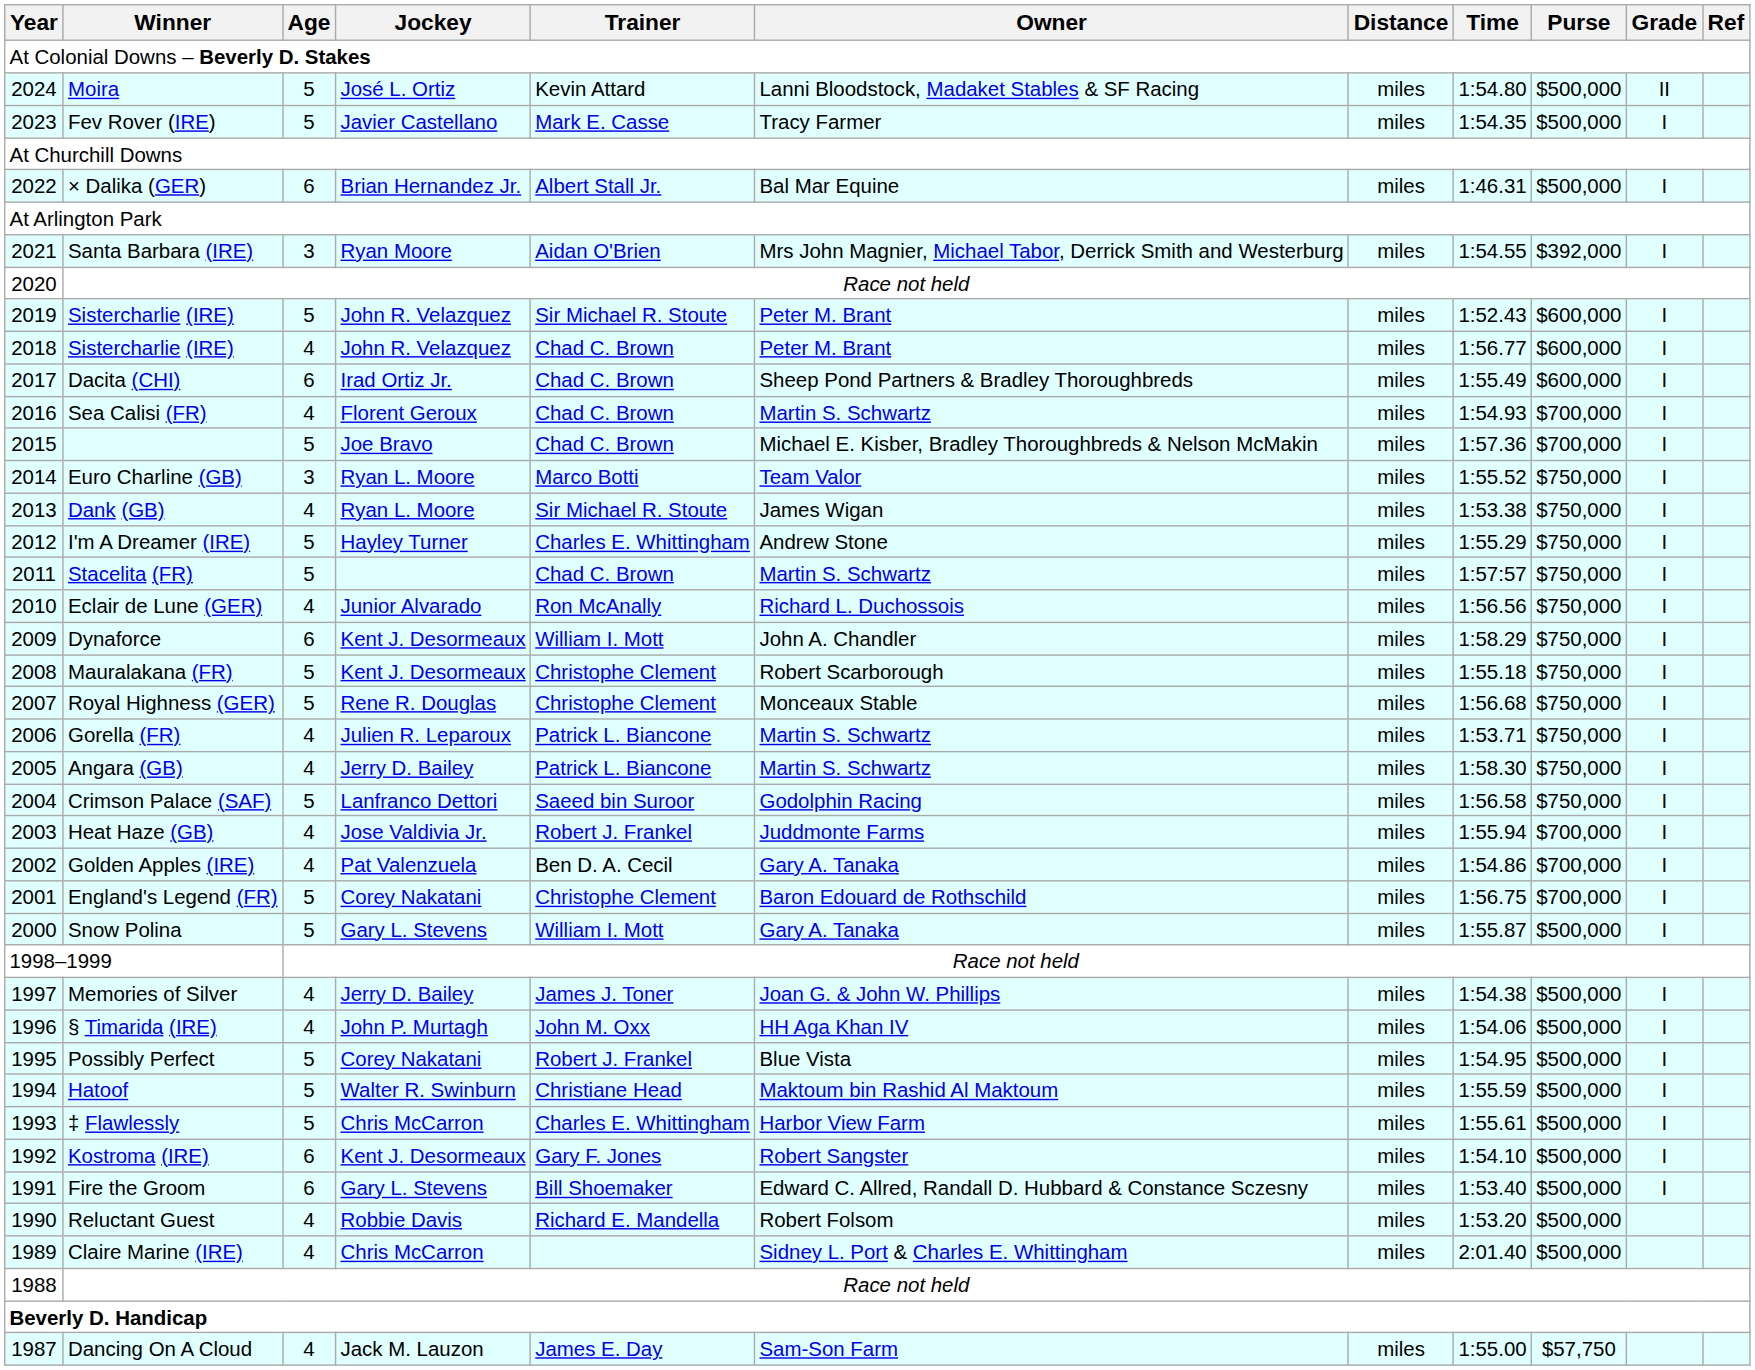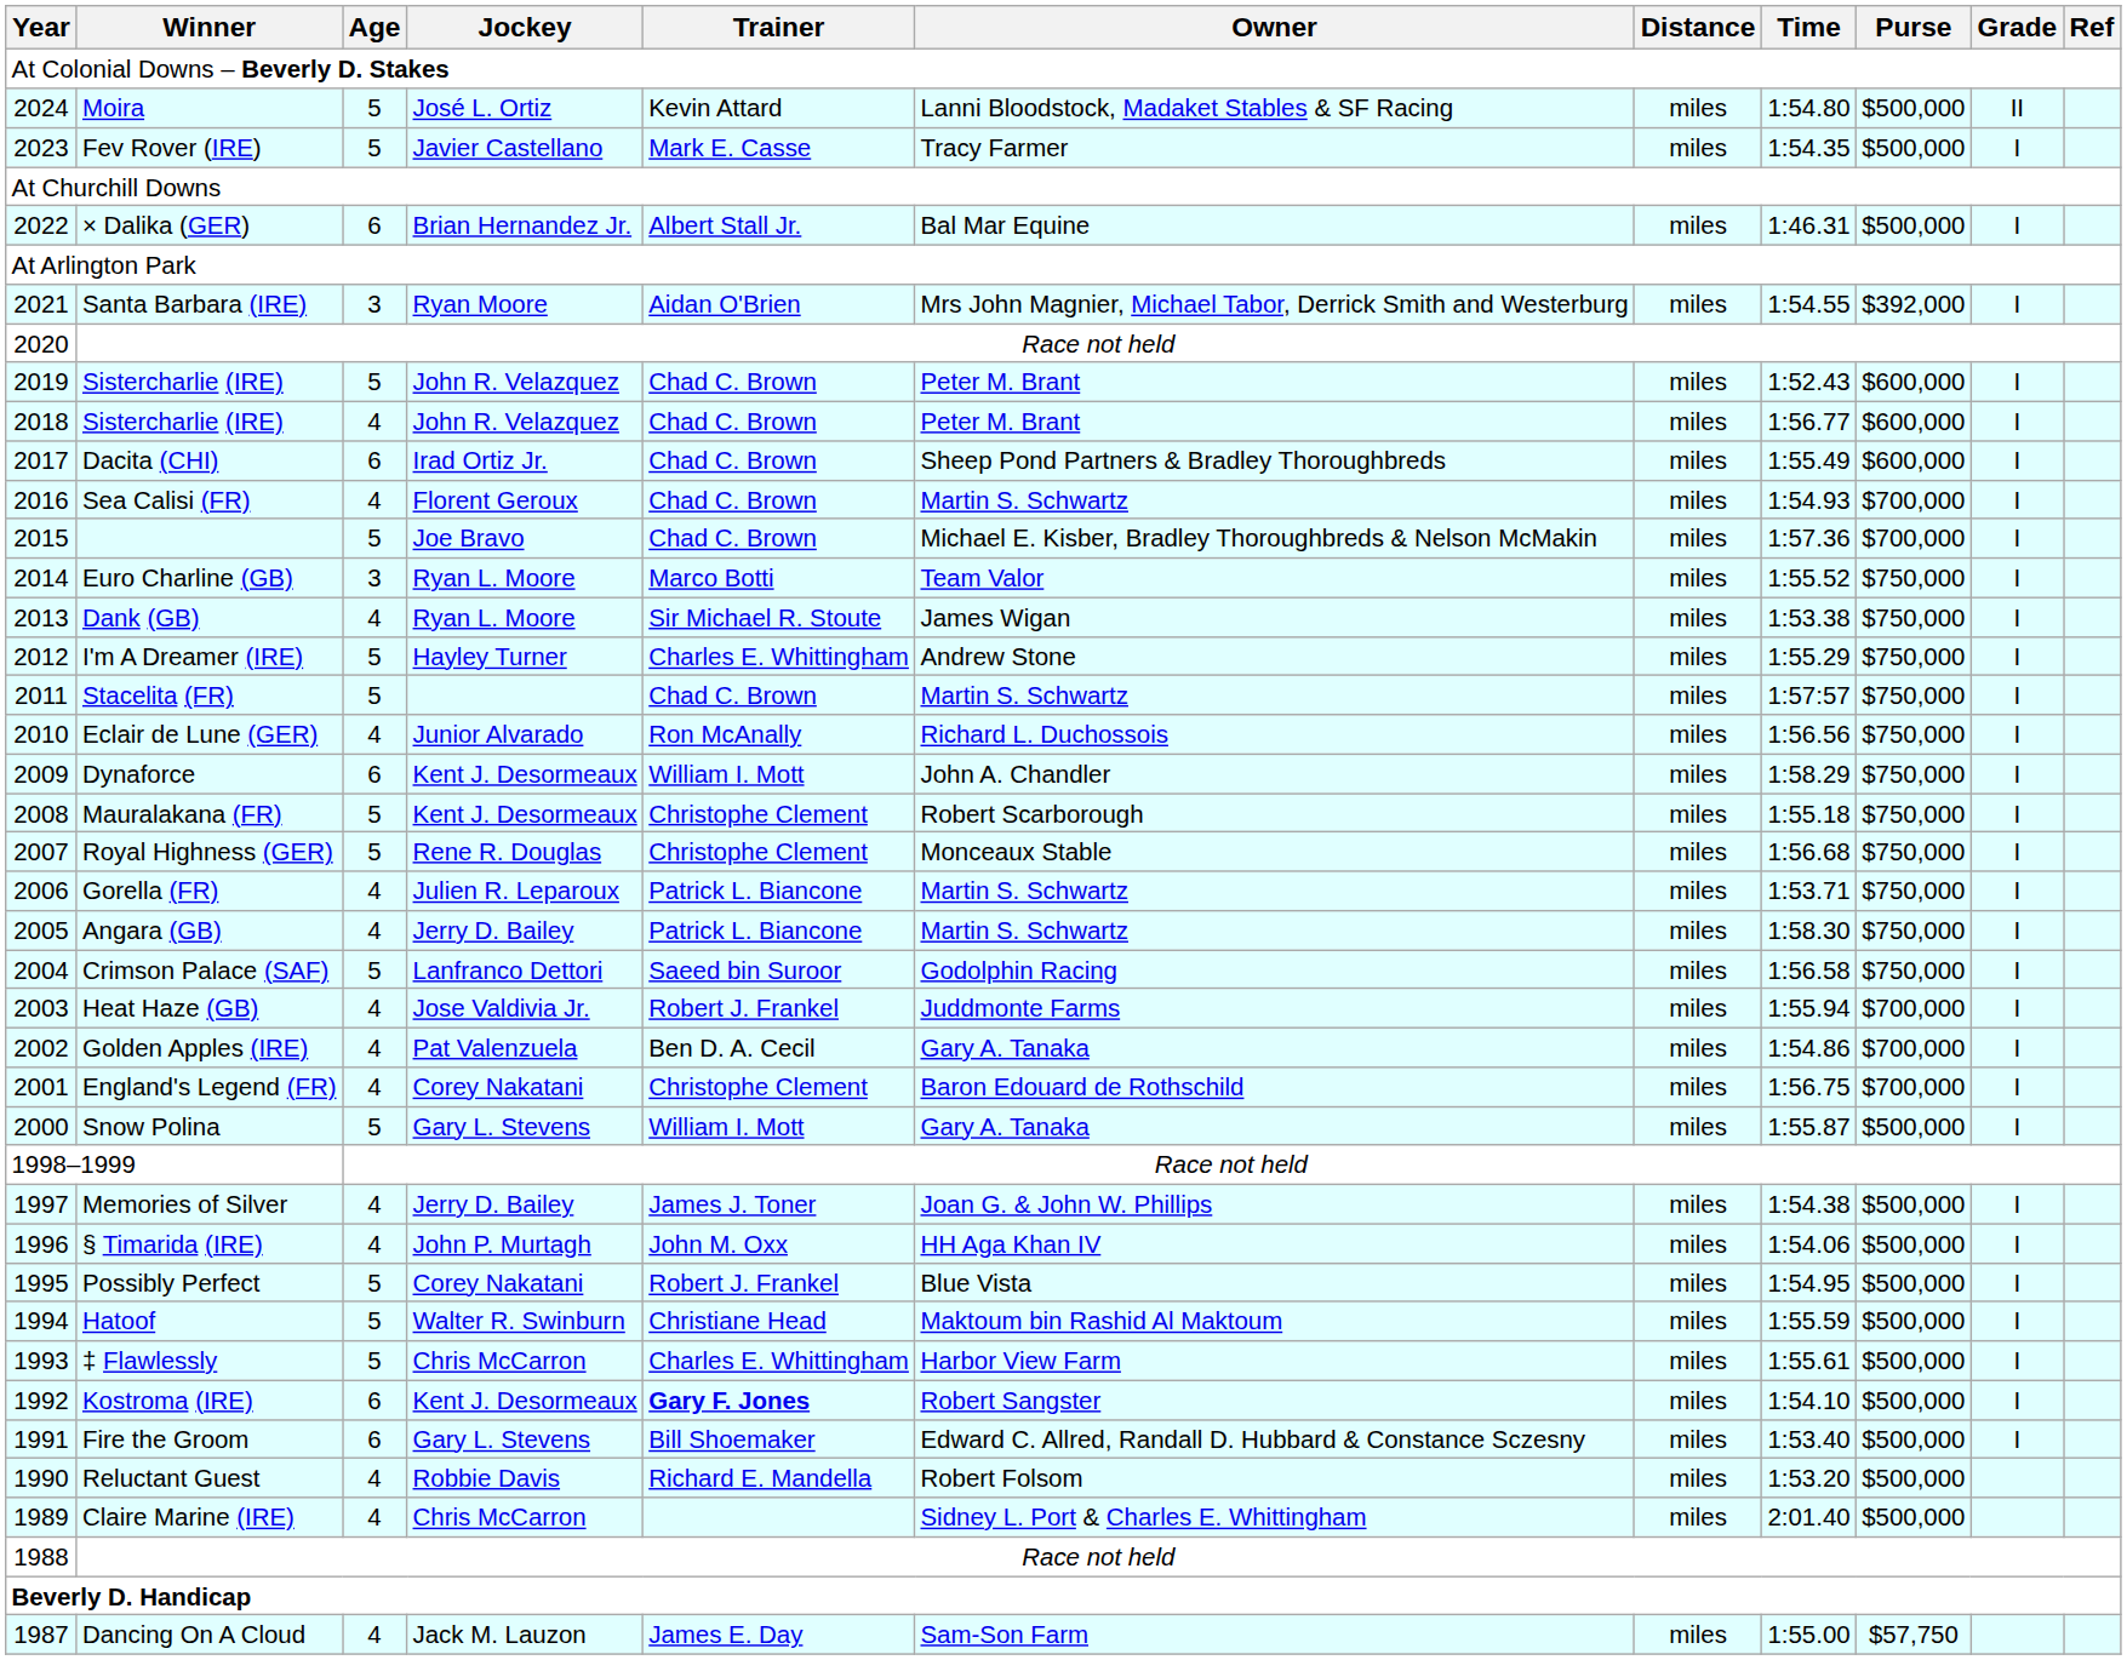2019 / Sistercharlie (IRE) | Trainer: Sir Michael R. Stoute -> Chad C. Brown
England's Legend (FR) | Age: 5 -> 4
Kostroma (IRE) | Trainer: normal -> bold
